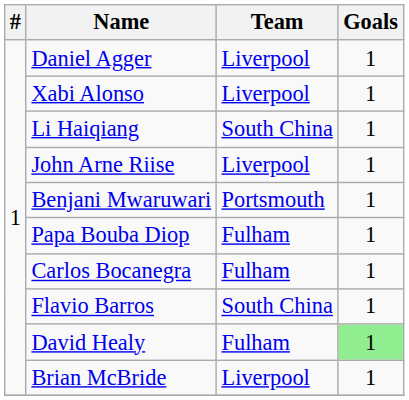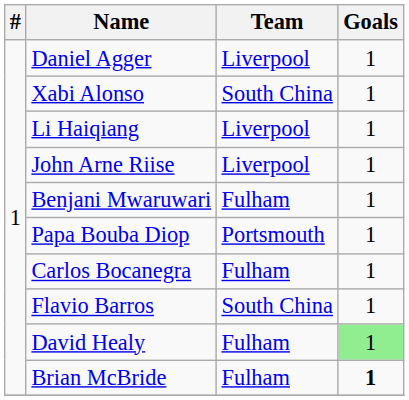Xabi Alonso | Team: Liverpool -> South China
Li Haiqiang | Team: South China -> Liverpool
Benjani Mwaruwari | Team: Portsmouth -> Fulham
Papa Bouba Diop | Team: Fulham -> Portsmouth
Brian McBride | Team: Liverpool -> Fulham
Brian McBride | Goals: normal -> bold
